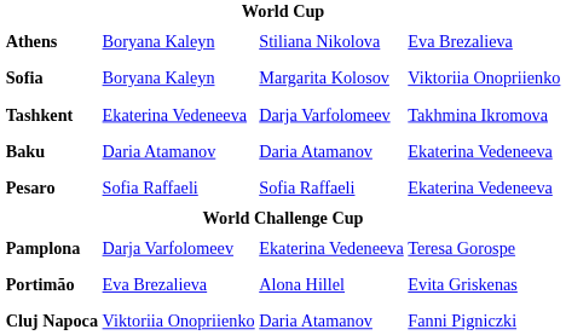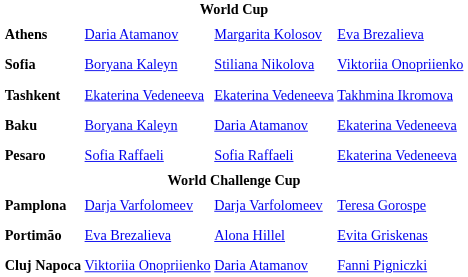Athens | column 2: Boryana Kaleyn -> Daria Atamanov
Athens | column 3: Stiliana Nikolova -> Margarita Kolosov
Sofia | column 3: Margarita Kolosov -> Stiliana Nikolova
Tashkent | column 3: Darja Varfolomeev -> Ekaterina Vedeneeva
Baku | column 2: Daria Atamanov -> Boryana Kaleyn
Pamplona | column 3: Ekaterina Vedeneeva -> Darja Varfolomeev
